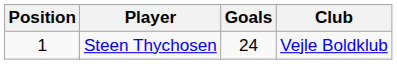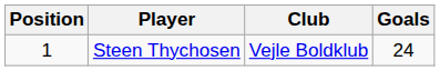columns swapped: Club <-> Goals
